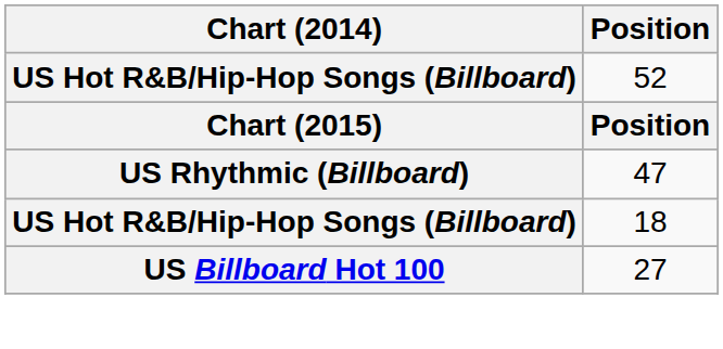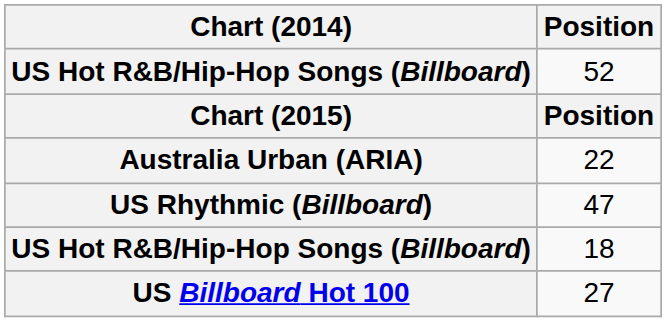+ row: Australia Urban (ARIA) | 22
